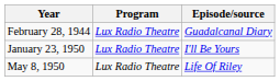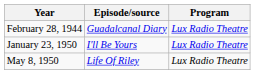columns swapped: Program <-> Episode/source
